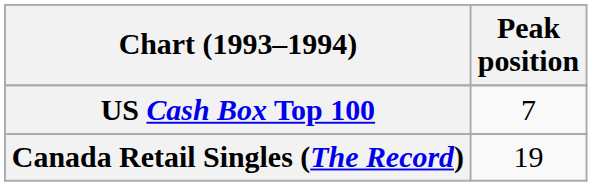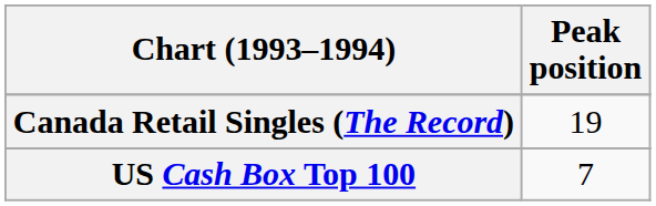rows swapped: Canada Retail Singles (The Record) <-> US Cash Box Top 100
